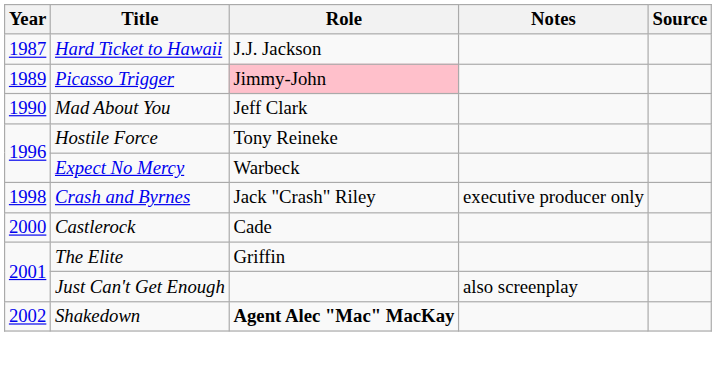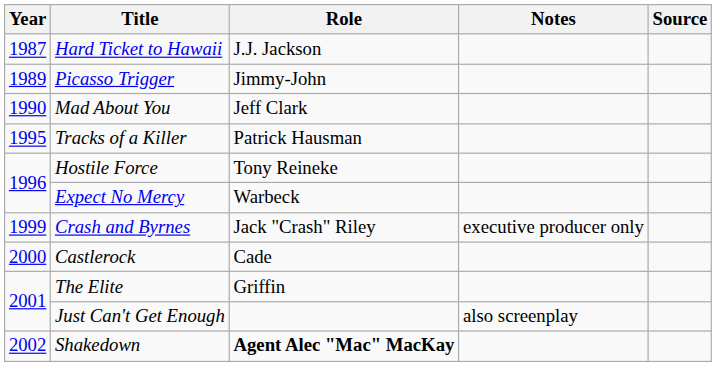Picasso Trigger | Role: pink background -> no background
+ row: 1995 | Tracks of a Killer | Patrick Hausman
Crash and Byrnes | Year: 1998 -> 1999
